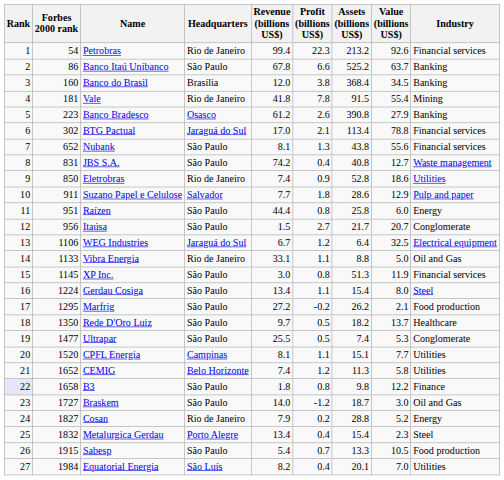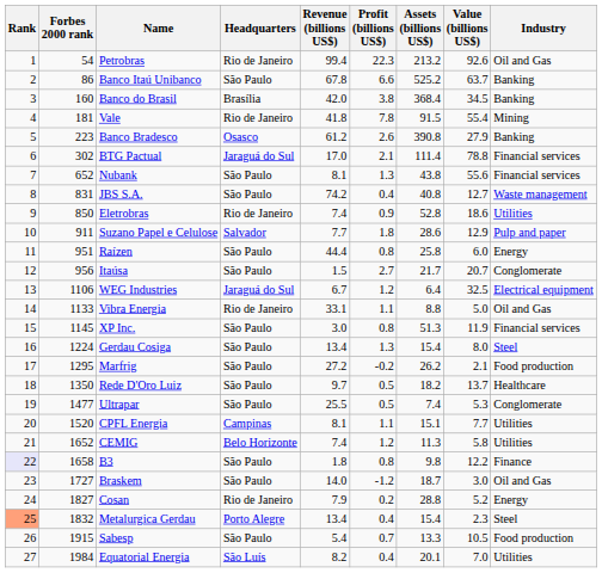Petrobras | Industry: Financial services -> Oil and Gas
Banco do Brasil | Revenue (billions US$): 12.0 -> 42.0
BTG Pactual | Assets (billions US$): 113.4 -> 111.4
Gerdau Cosiga | Profit (billions US$): 1.1 -> 1.3
Metalurgica Gerdau | Rank: no background -> lightsalmon background
